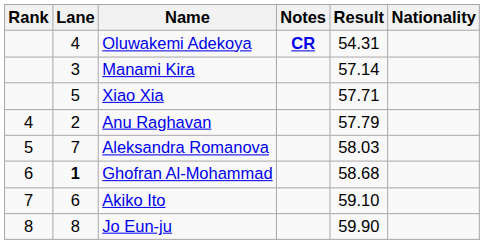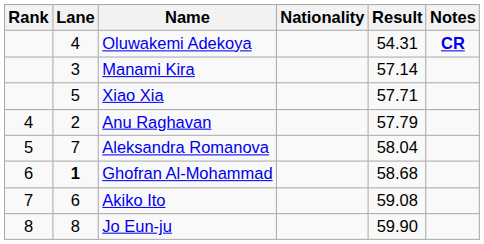columns swapped: Nationality <-> Notes
Aleksandra Romanova | Result: 58.03 -> 58.04
Akiko Ito | Result: 59.10 -> 59.08
